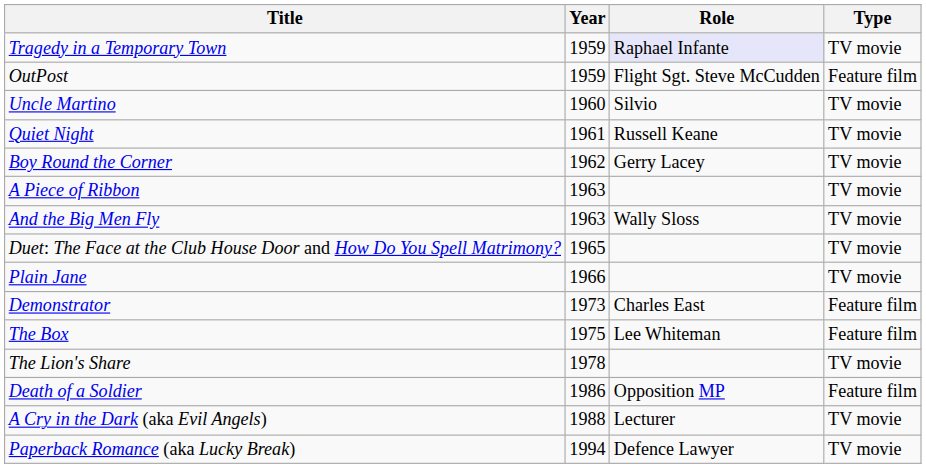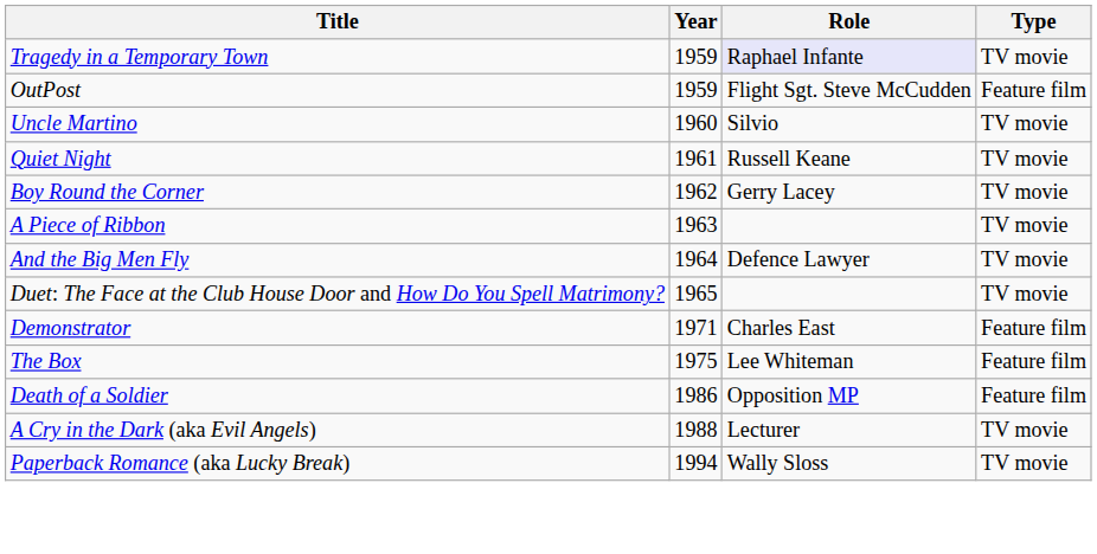And the Big Men Fly | Year: 1963 -> 1964
And the Big Men Fly | Role: Wally Sloss -> Defence Lawyer
- row: Plain Jane | 1966 | TV movie
Demonstrator | Year: 1973 -> 1971
- row: The Lion's Share | 1978 | TV movie
Paperback Romance (aka Lucky Break) | Role: Defence Lawyer -> Wally Sloss
